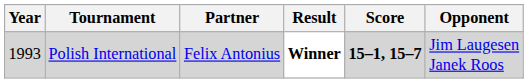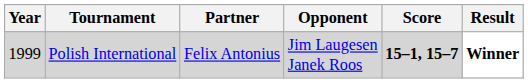columns swapped: Opponent <-> Result
Polish International | Year: 1993 -> 1999
